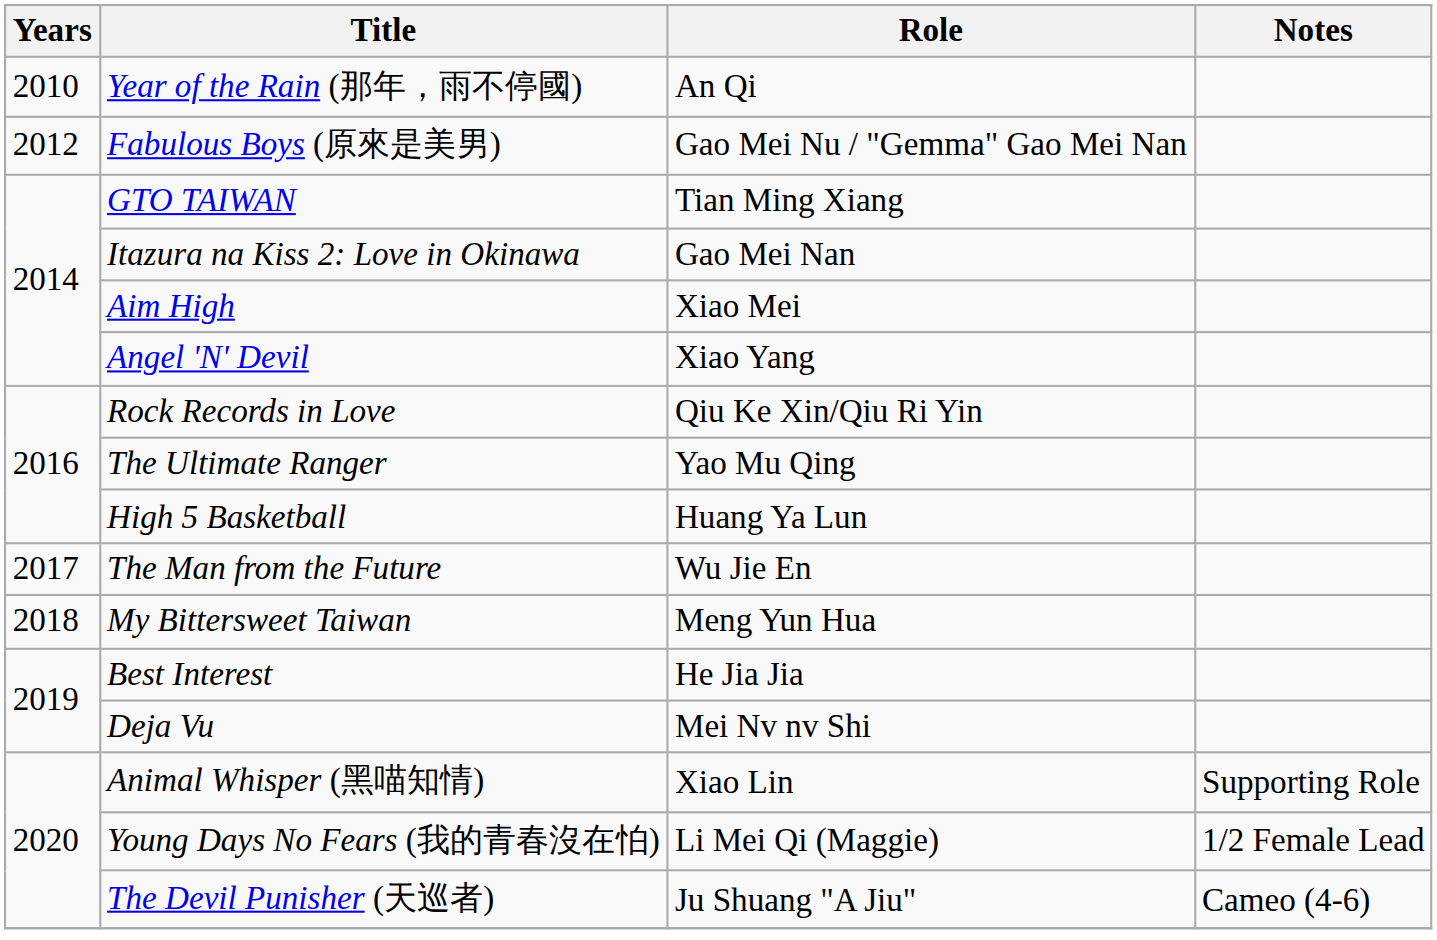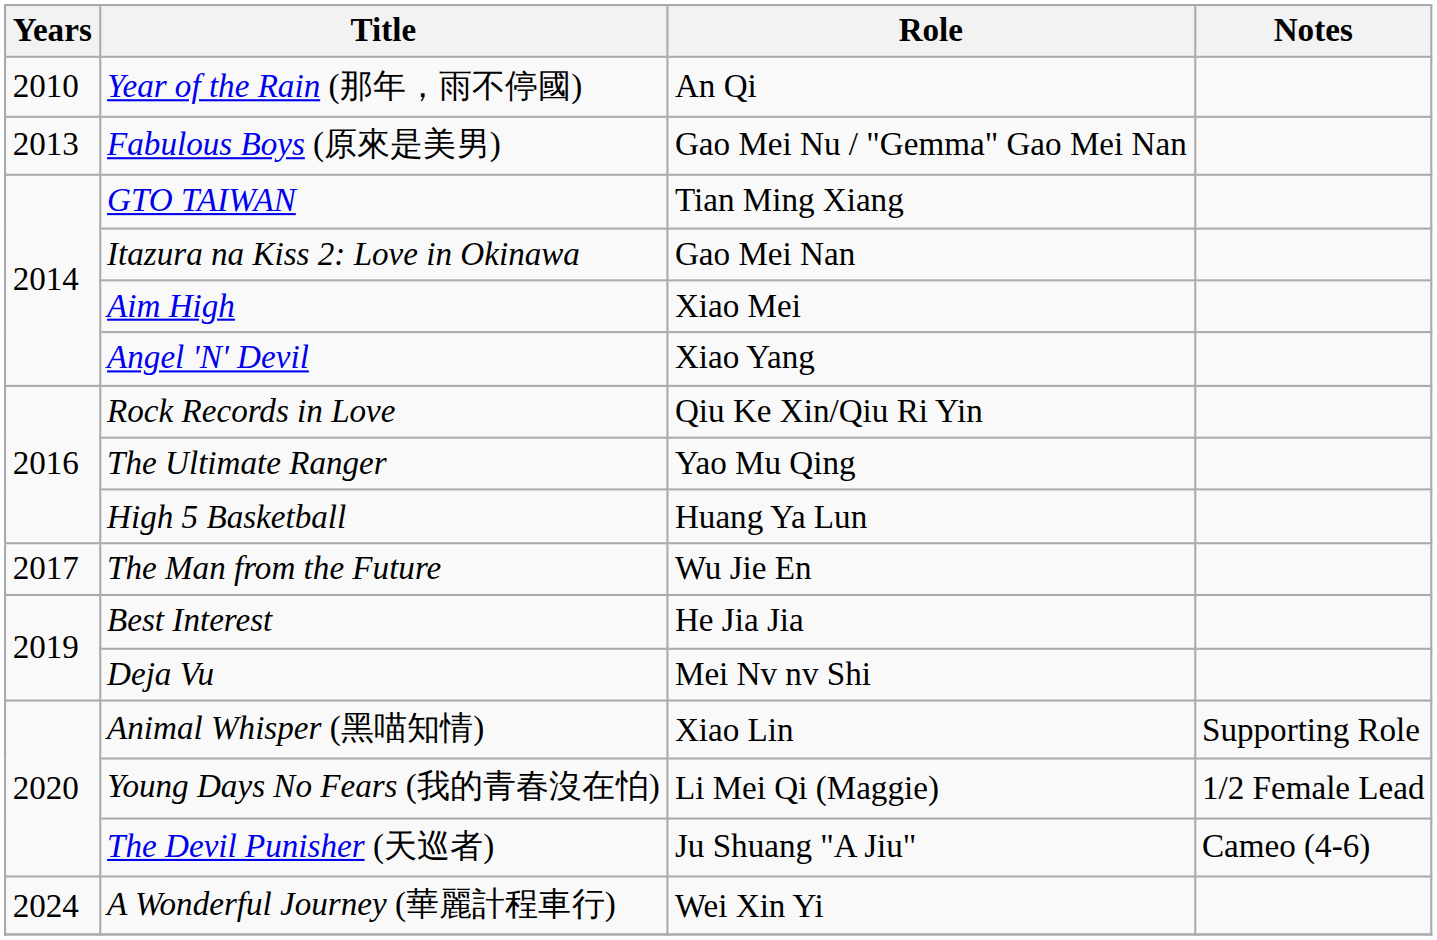Fabulous Boys (原來是美男) | Years: 2012 -> 2013
- row: 2018 | My Bittersweet Taiwan | Meng Yun Hua
+ row: 2024 | A Wonderful Journey (華麗計程車行) | Wei Xin Yi
